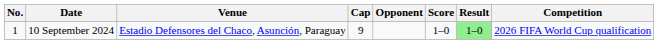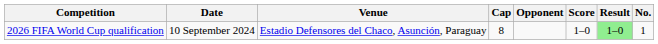columns swapped: No. <-> Competition
10 September 2024 | Cap: 9 -> 8
